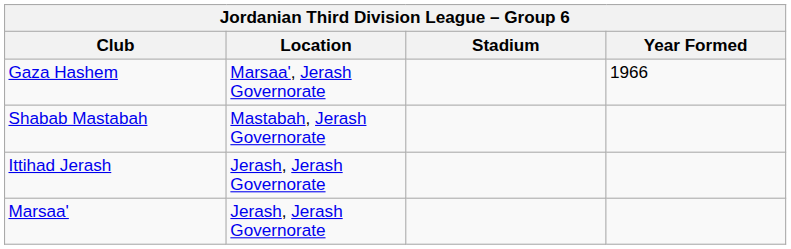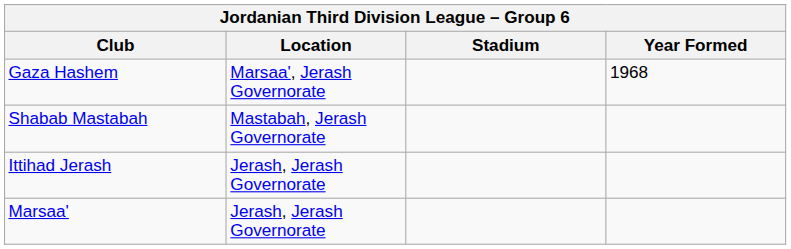Gaza Hashem | Year Formed: 1966 -> 1968
